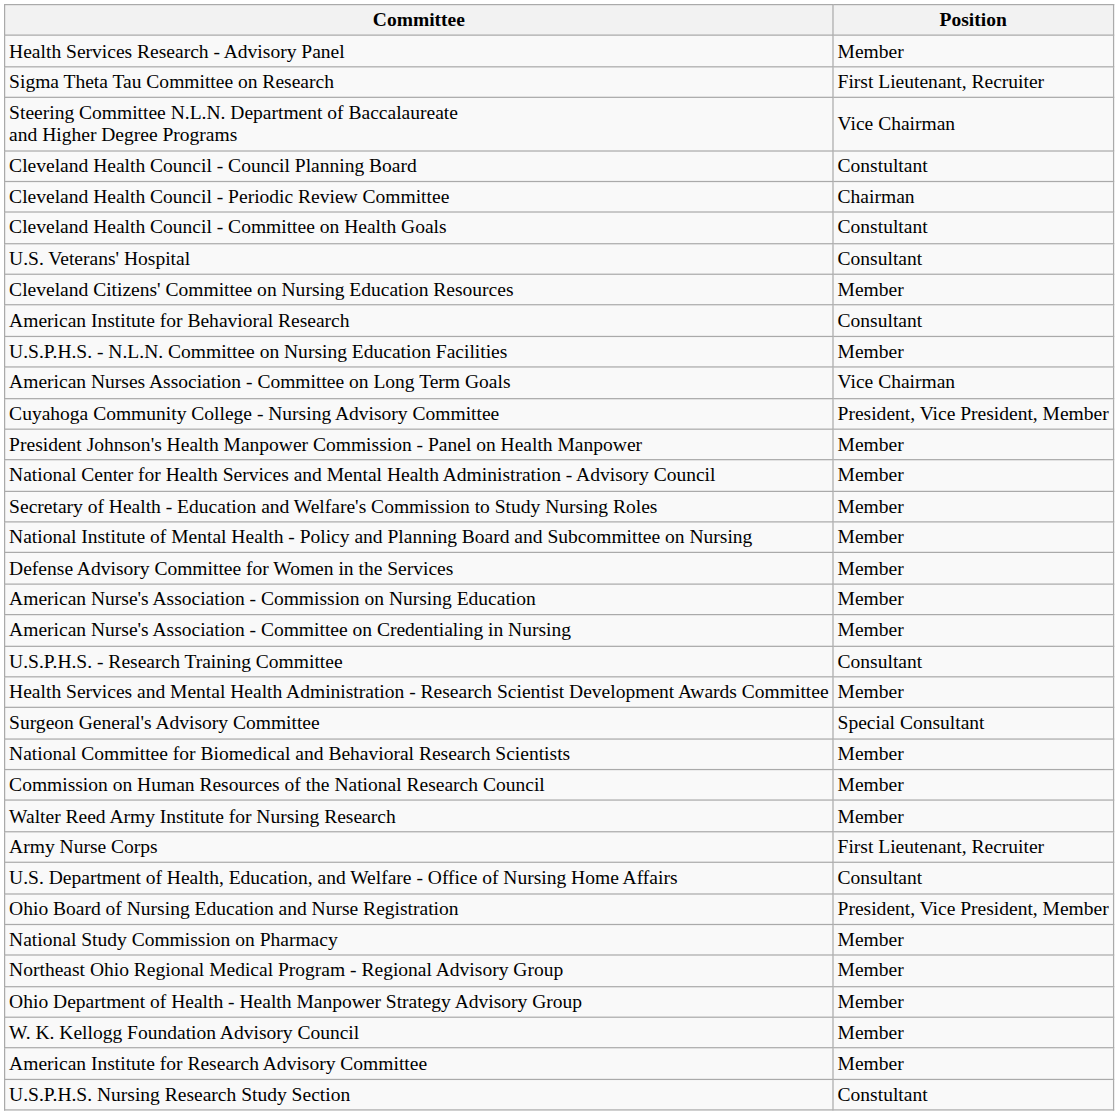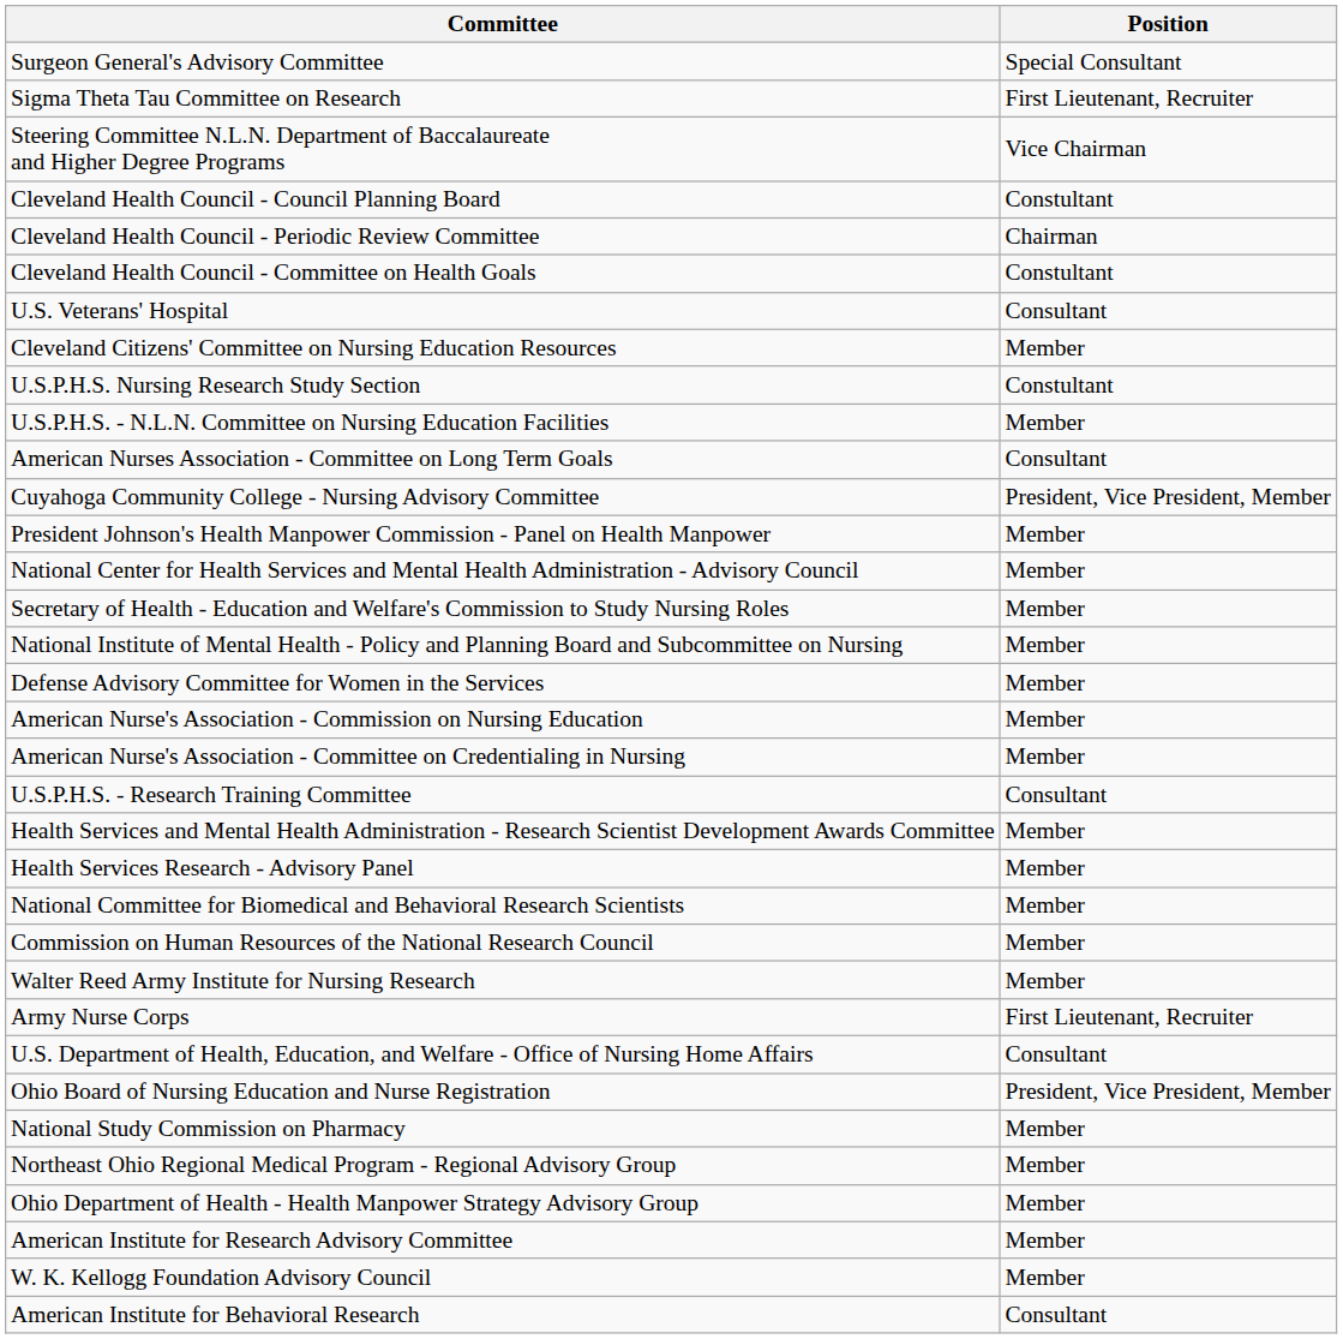rows swapped: Surgeon General's Advisory Committee <-> Health Services Research - Advisory Panel
rows swapped: U.S.P.H.S. Nursing Research Study Section <-> American Institute for Behavioral Research
American Nurses Association - Committee on Long Term Goals | Position: Vice Chairman -> Consultant
rows swapped: American Institute for Research Advisory Committee <-> W. K. Kellogg Foundation Advisory Council
